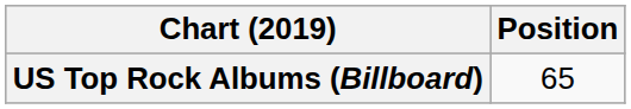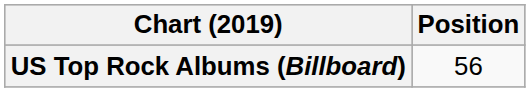US Top Rock Albums (Billboard) | Position: 65 -> 56
